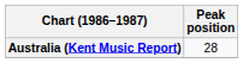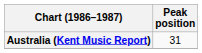Australia (Kent Music Report) | Peak position: 28 -> 31
